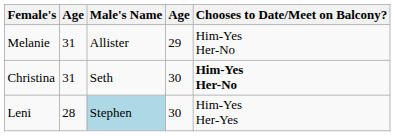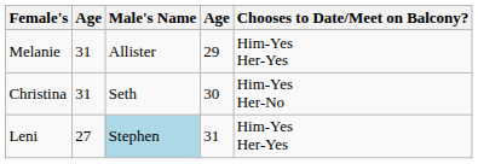Melanie | Chooses to Date/Meet on Balcony?: Him-Yes Her-No -> Him-Yes Her-Yes
Christina | Chooses to Date/Meet on Balcony?: bold -> normal
Leni | column 2: 28 -> 27
Leni | column 4: 30 -> 31
